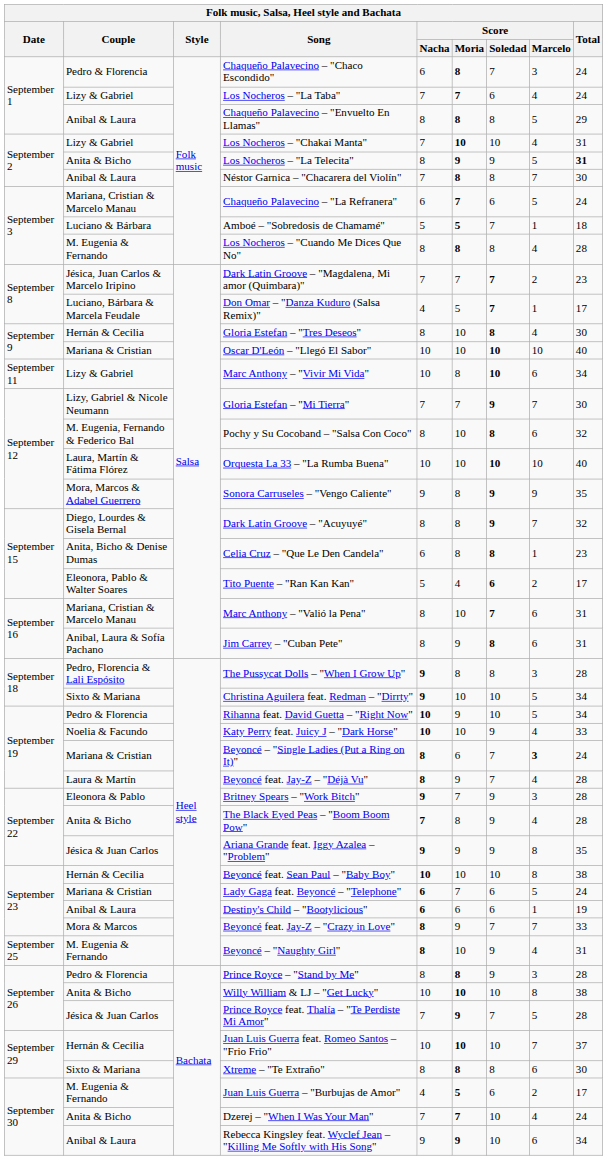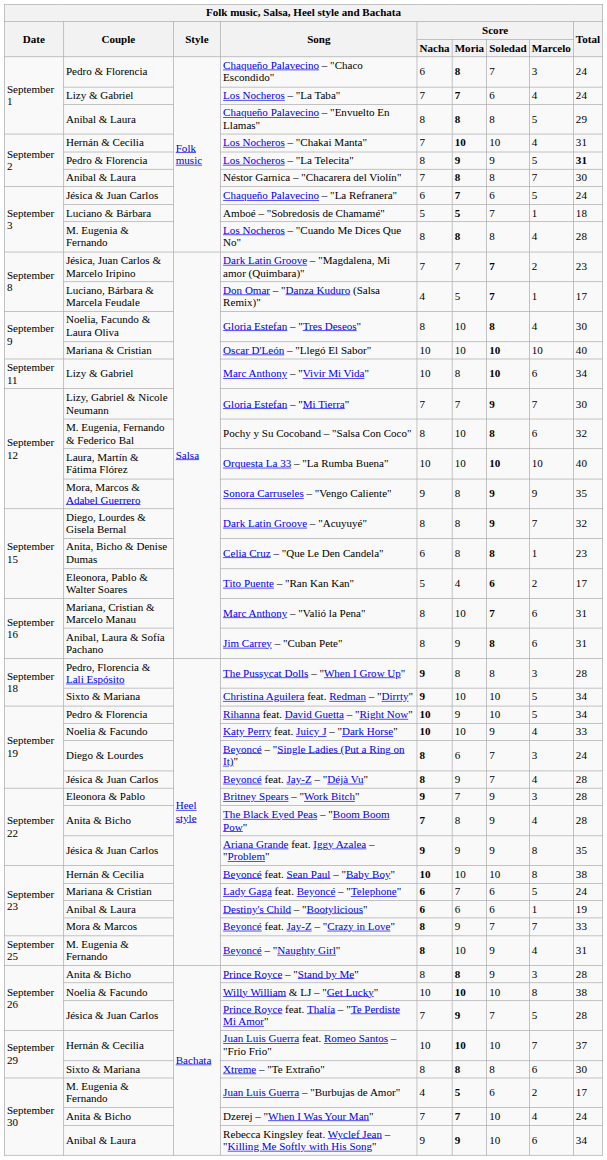Los Nocheros – "Chakai Manta" | Couple: Lizy & Gabriel -> Hernán & Cecilia
Los Nocheros – "La Telecita" | Couple: Anita & Bicho -> Pedro & Florencia
Chaqueño Palavecino – "La Refranera" | Couple: Mariana, Cristian & Marcelo Manau -> Jésica & Juan Carlos
Gloria Estefan – "Tres Deseos" | Couple: Hernán & Cecilia -> Noelia, Facundo & Laura Oliva
Beyoncé – "Single Ladies (Put a Ring on It)" | Couple: Mariana & Cristian -> Diego & Lourdes
Beyoncé – "Single Ladies (Put a Ring on It)" | Score / Marcelo: bold -> normal
Beyoncé feat. Jay-Z – "Déjà Vu" | Couple: Laura & Martín -> Jésica & Juan Carlos
Prince Royce – "Stand by Me" | Couple: Pedro & Florencia -> Anita & Bicho
Willy William & LJ – "Get Lucky" | Couple: Anita & Bicho -> Noelia & Facundo
